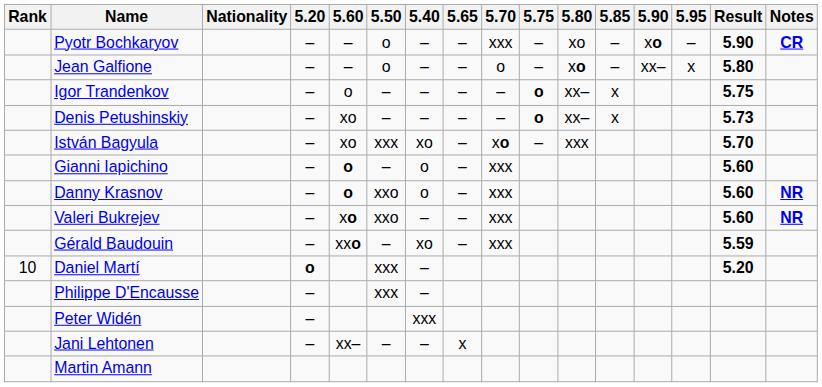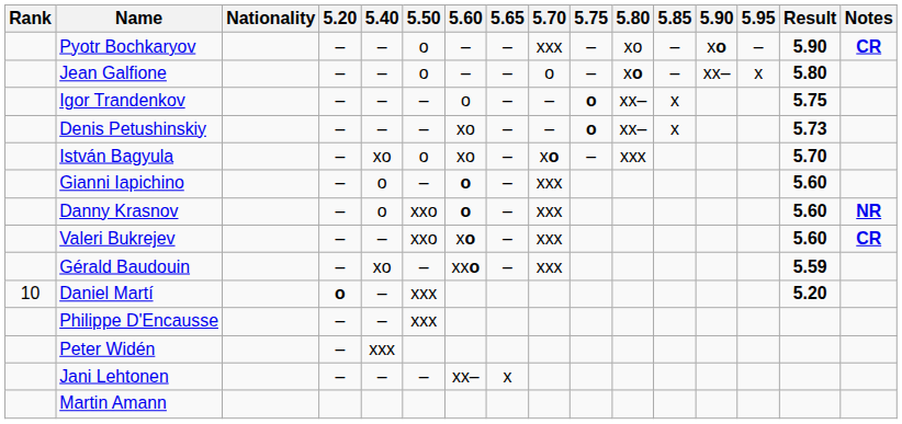columns swapped: 5.40 <-> 5.60
István Bagyula | 5.50: xxx -> o
Valeri Bukrejev | Notes: NR -> CR
